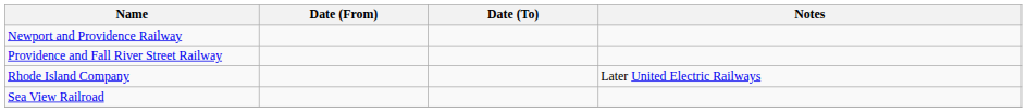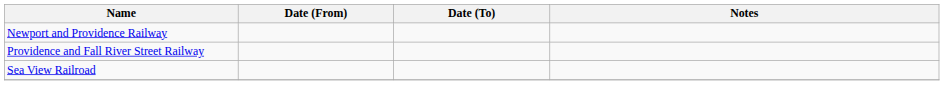- row: Rhode Island Company | Later United Electric Railways
